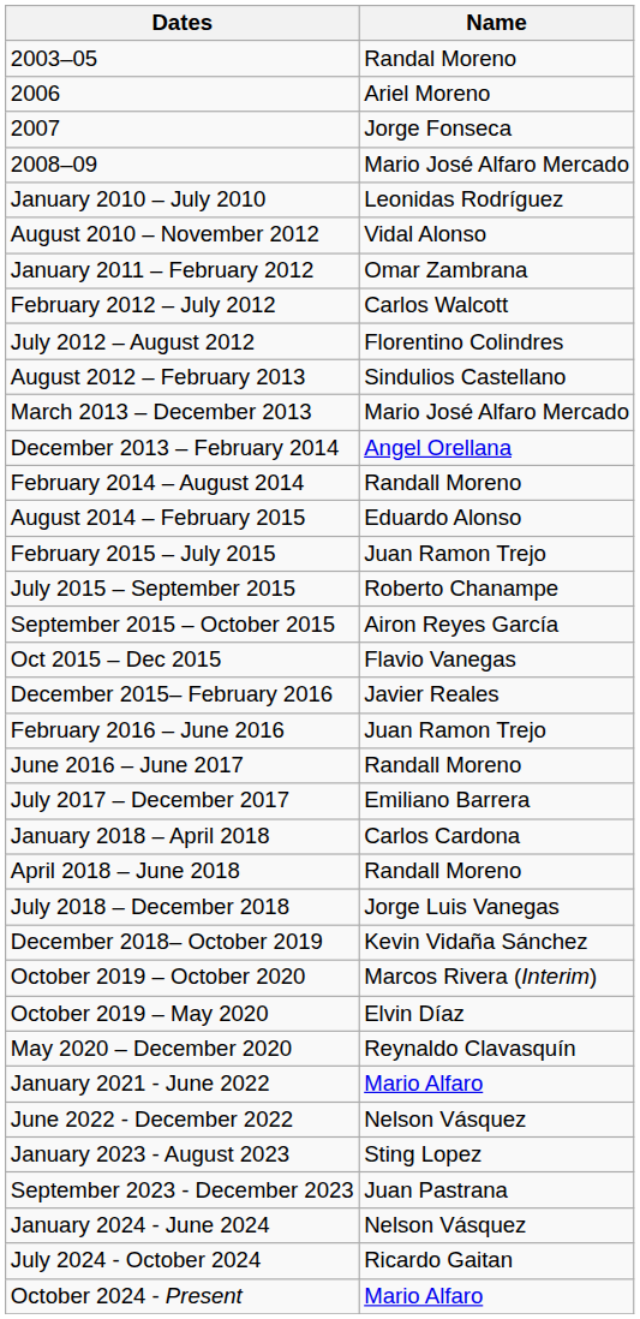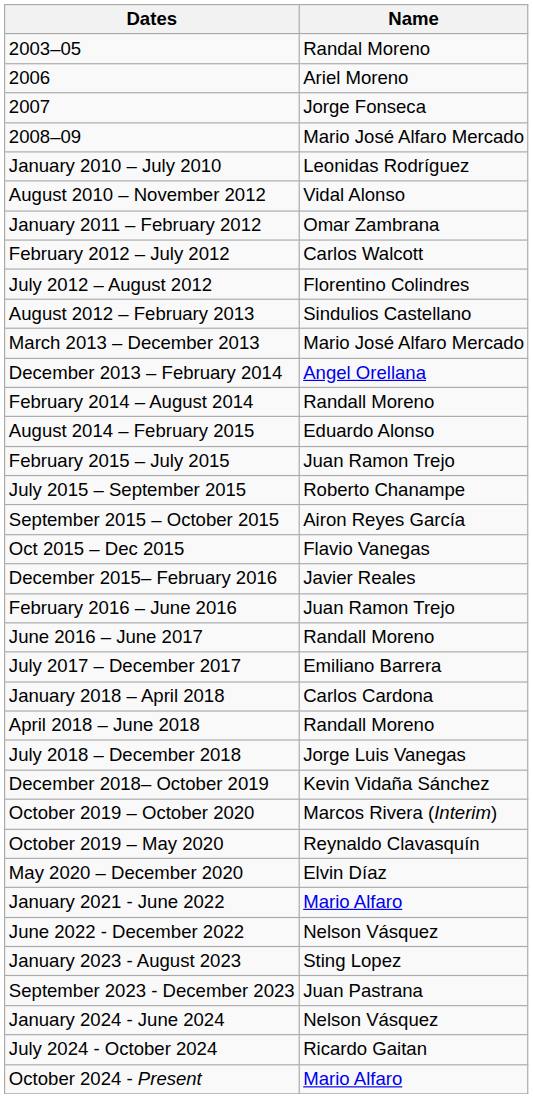October 2019 – May 2020 | Name: Elvin Díaz -> Reynaldo Clavasquín
May 2020 – December 2020 | Name: Reynaldo Clavasquín -> Elvin Díaz
